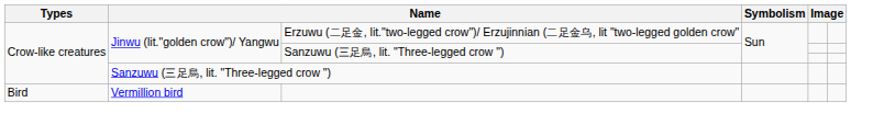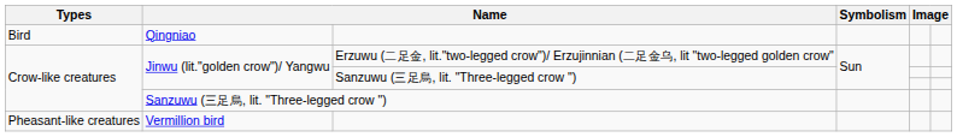+ row: Bird | Qingniao
Vermillion bird | Types: Bird -> Pheasant-like creatures
